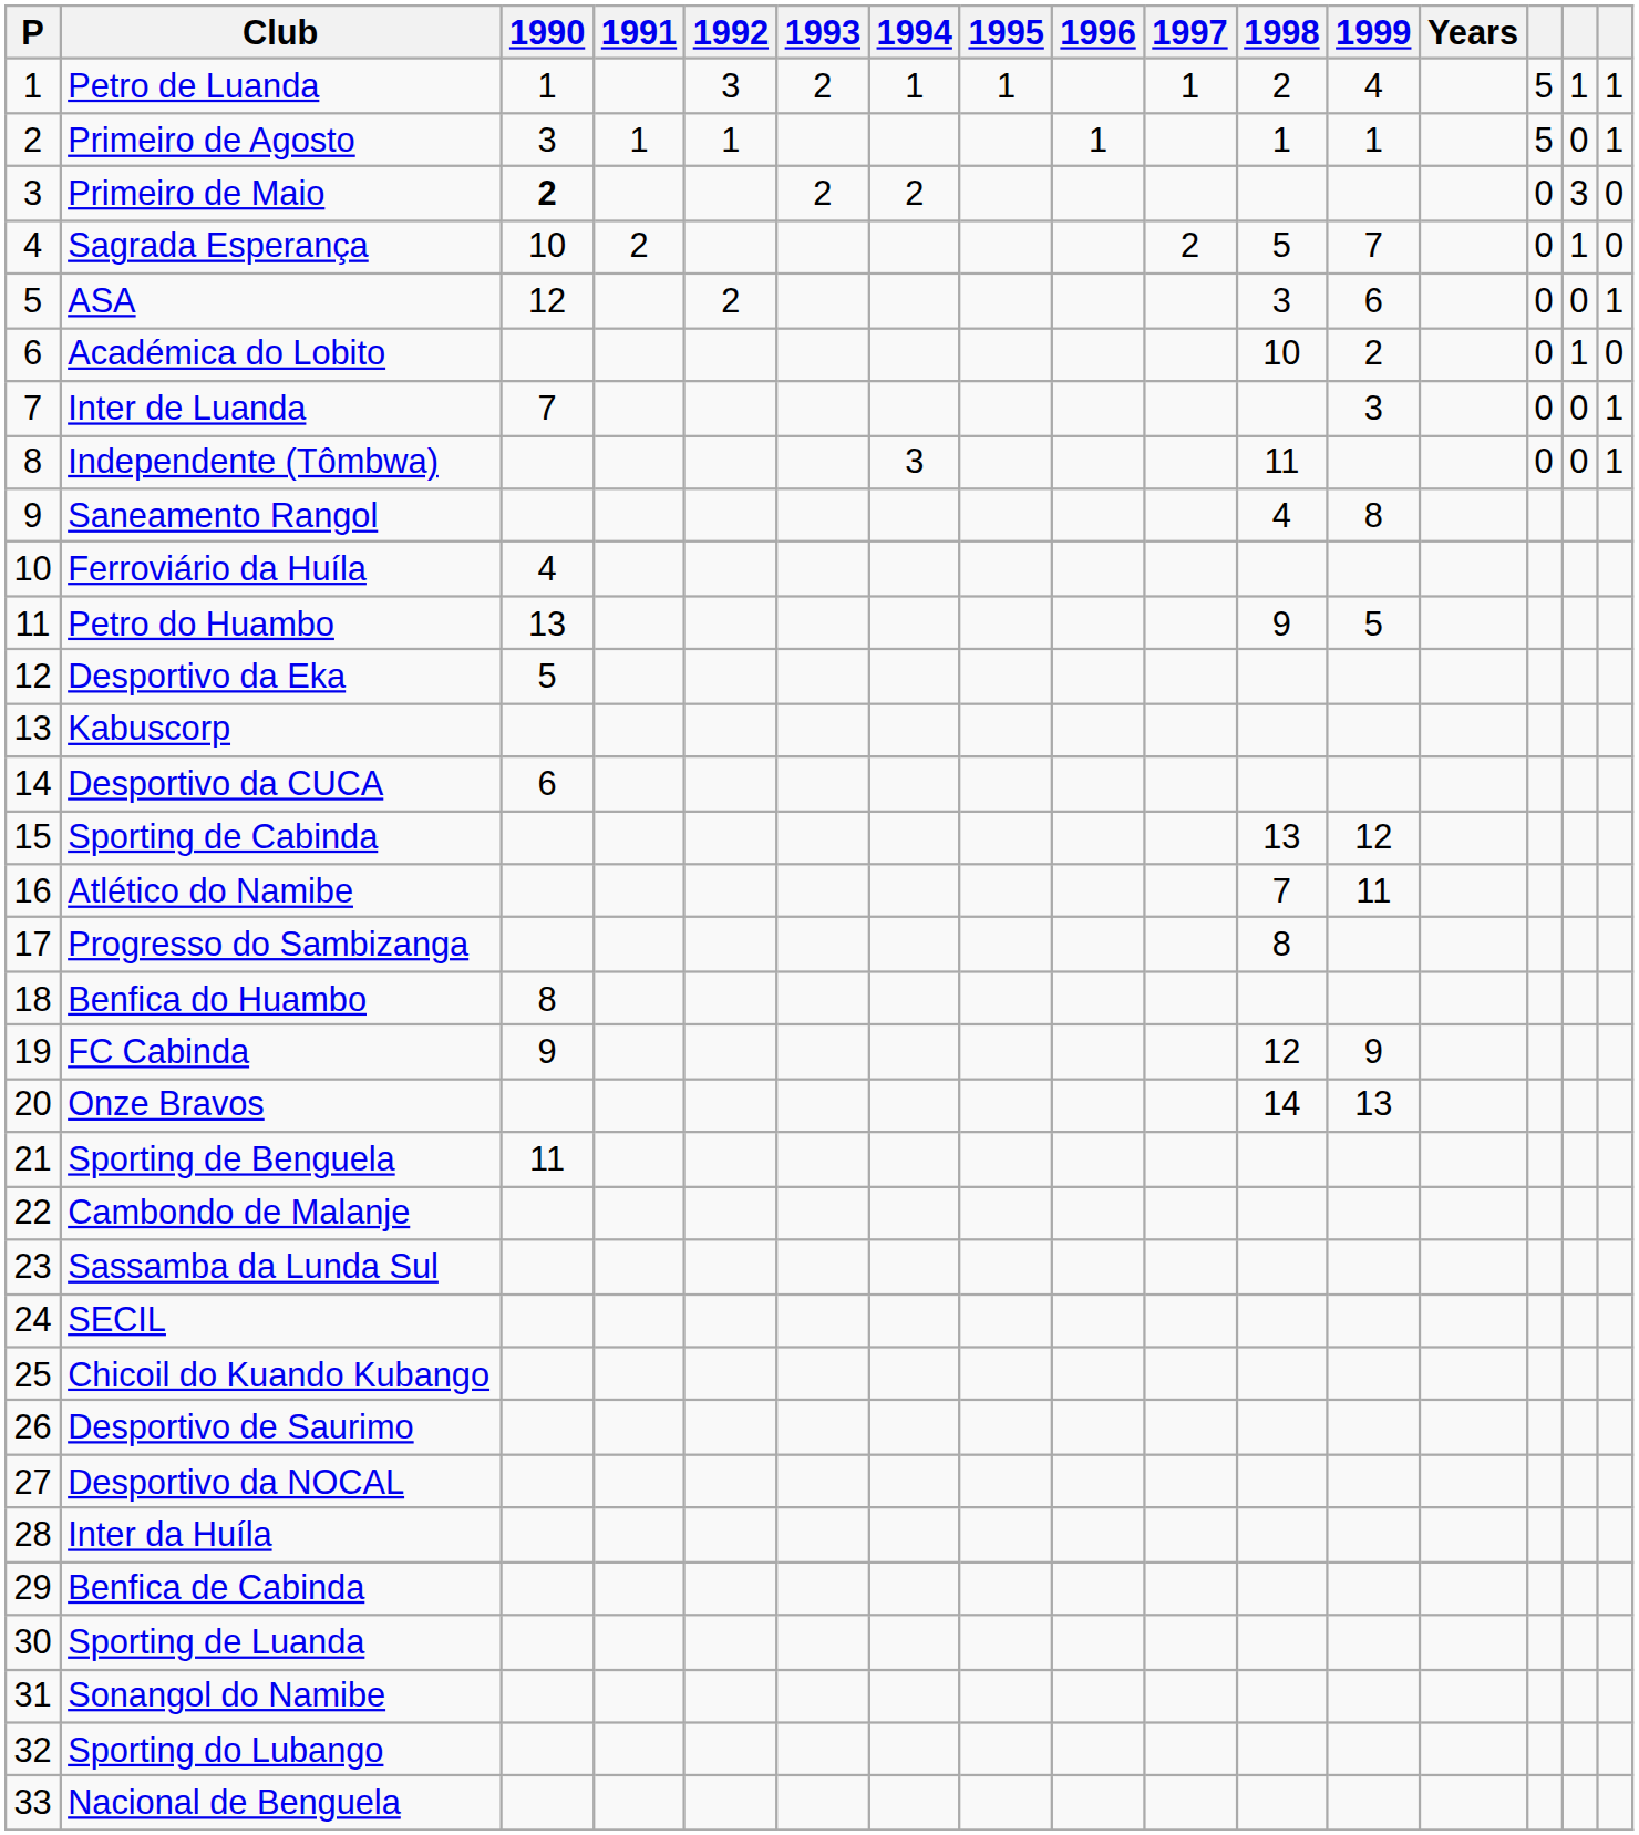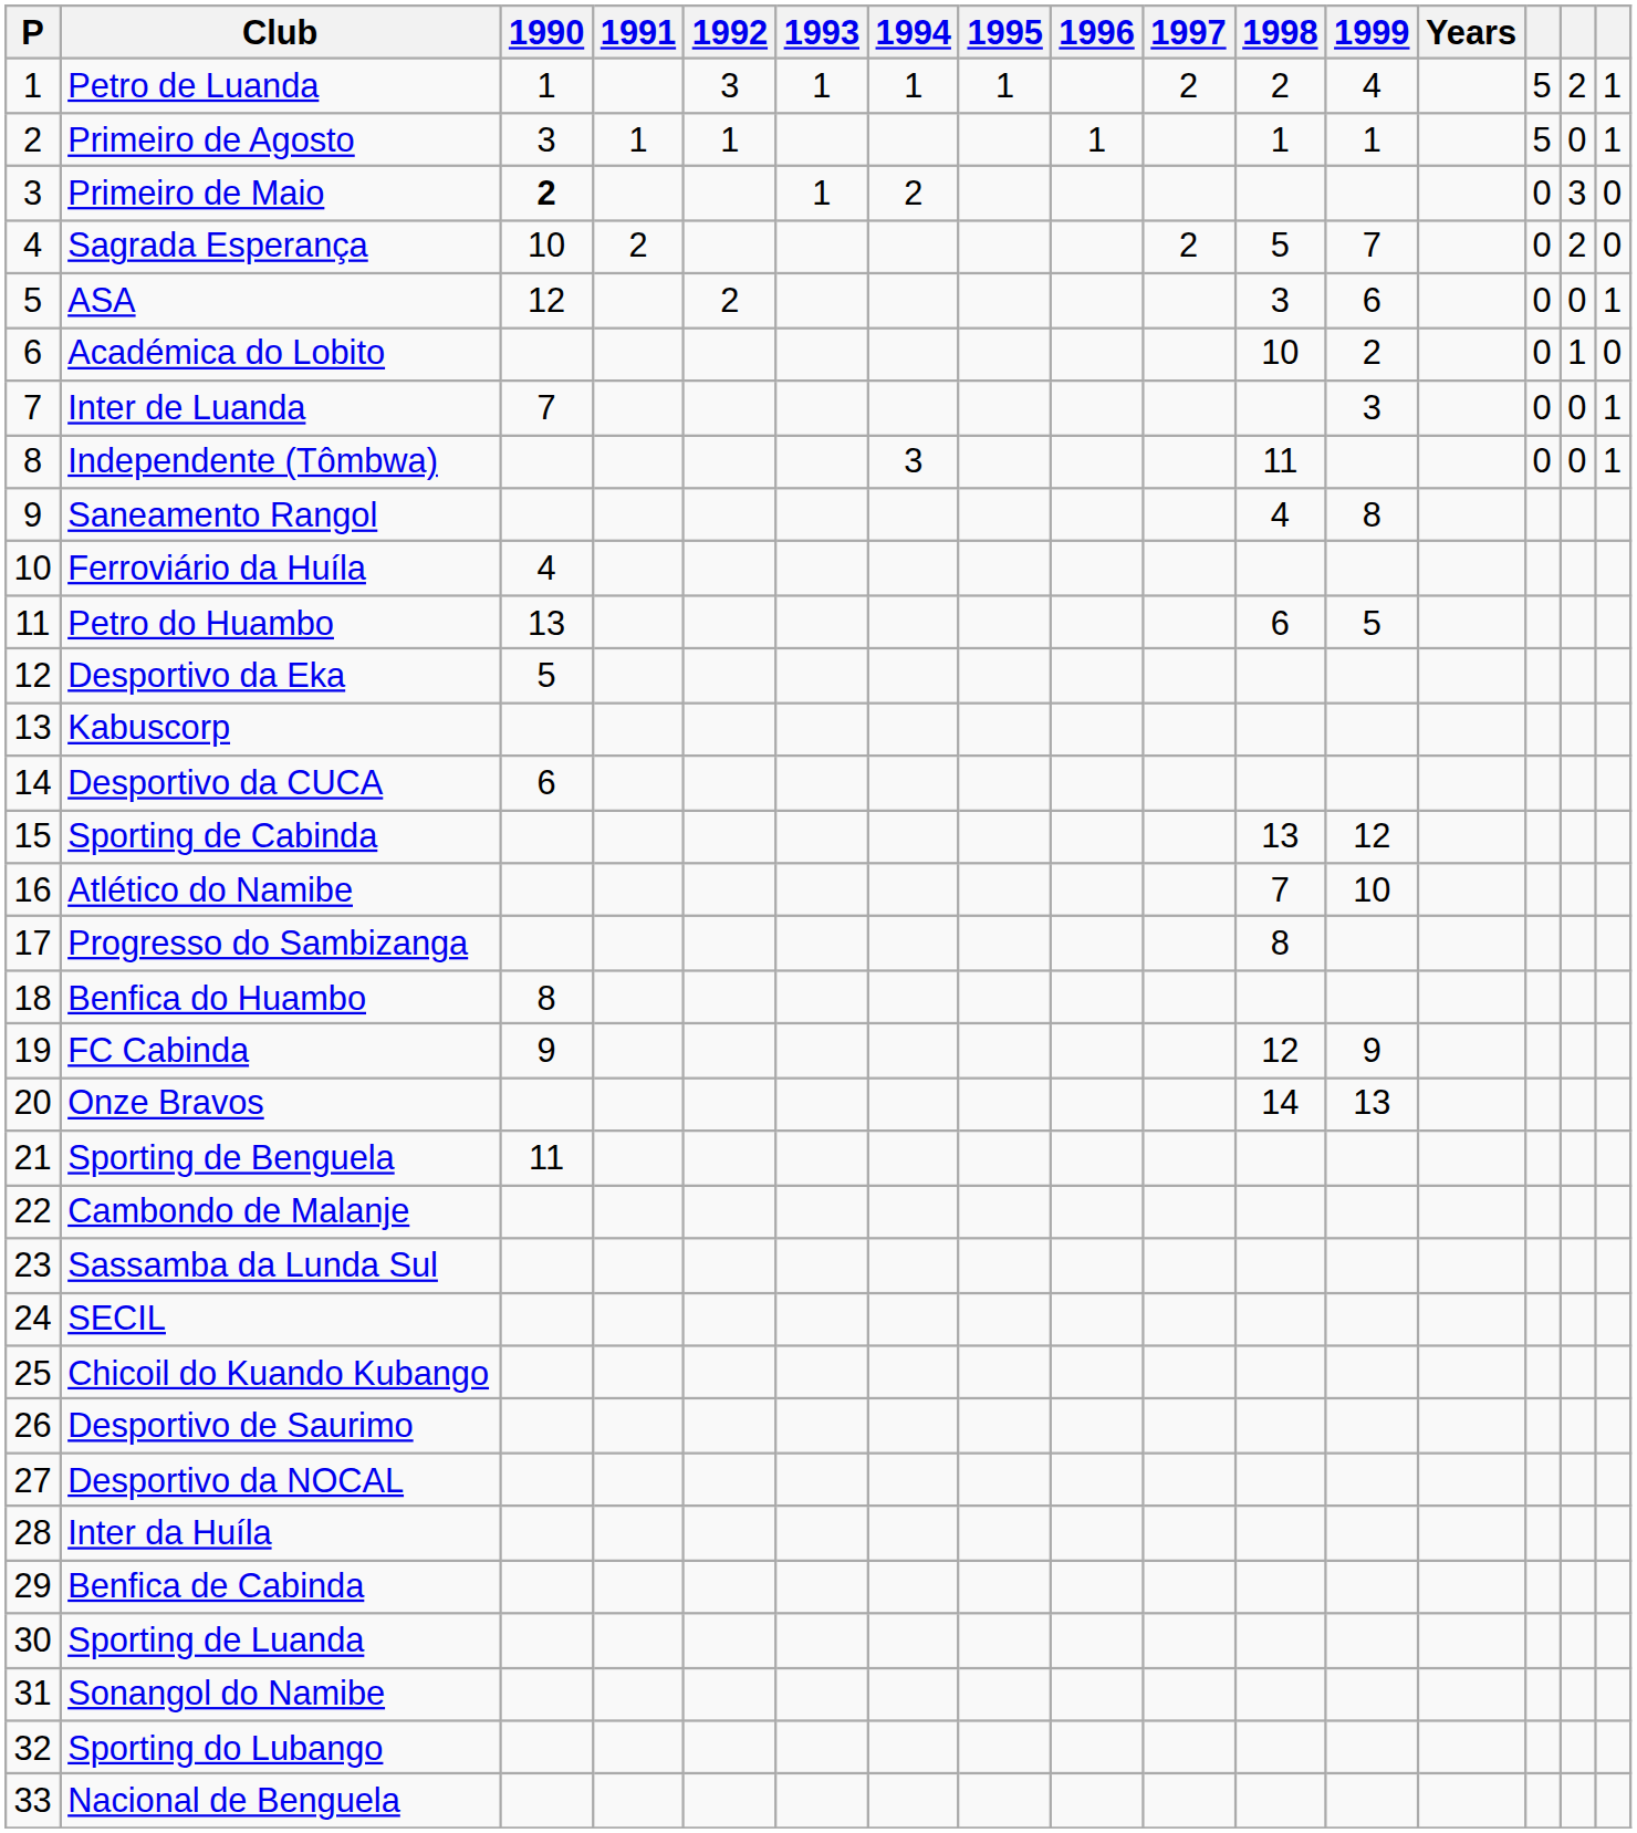Petro de Luanda | 1993: 2 -> 1
Petro de Luanda | 1997: 1 -> 2
Petro de Luanda | column 15: 1 -> 2
Primeiro de Maio | 1993: 2 -> 1
Sagrada Esperança | column 15: 1 -> 2
Petro do Huambo | 1998: 9 -> 6
Atlético do Namibe | 1999: 11 -> 10
